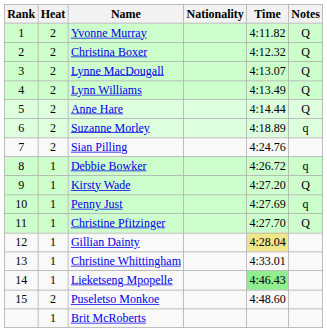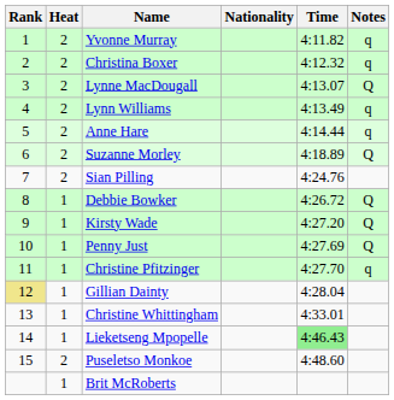Yvonne Murray | Notes: Q -> q
Christina Boxer | Notes: Q -> q
Lynn Williams | Notes: Q -> q
Anne Hare | Notes: Q -> q
Suzanne Morley | Notes: q -> Q
Debbie Bowker | Notes: q -> Q
Penny Just | Notes: q -> Q
Christine Pfitzinger | Notes: Q -> q
Gillian Dainty | Rank: no background -> khaki background
Gillian Dainty | Time: khaki background -> no background
